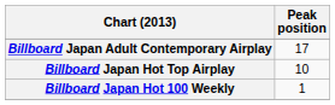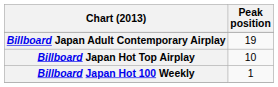Billboard Japan Adult Contemporary Airplay | Peak position: 17 -> 19
